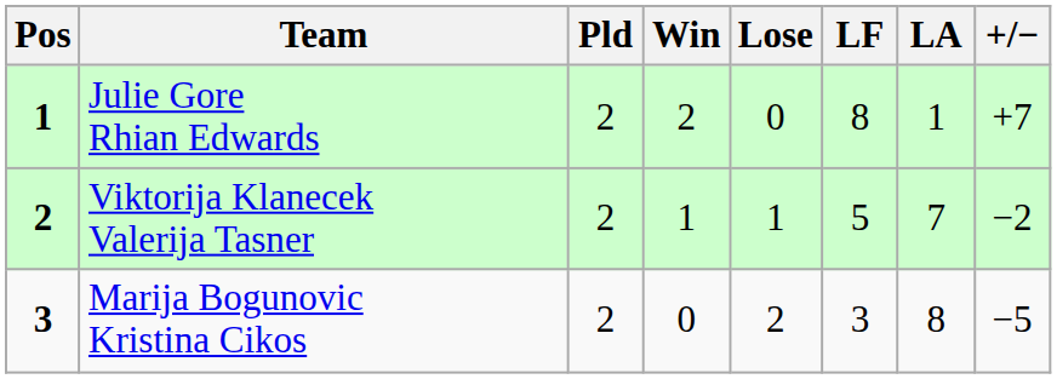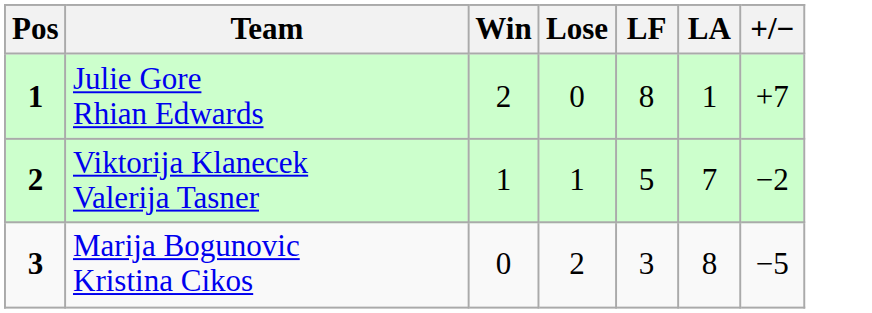- column: Pld | 2 | 2 | 2
